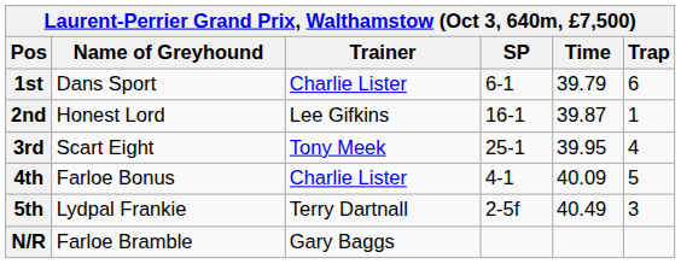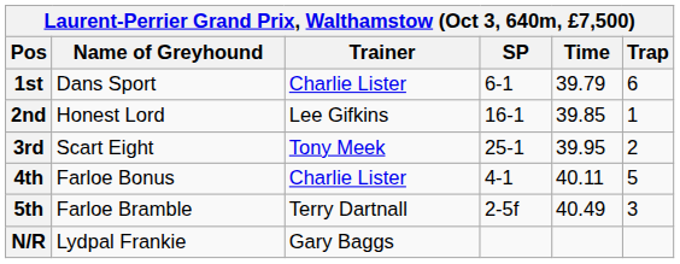2nd | Time: 39.87 -> 39.85
3rd | Trap: 4 -> 2
4th | Time: 40.09 -> 40.11
5th | Name of Greyhound: Lydpal Frankie -> Farloe Bramble
N/R | Name of Greyhound: Farloe Bramble -> Lydpal Frankie
